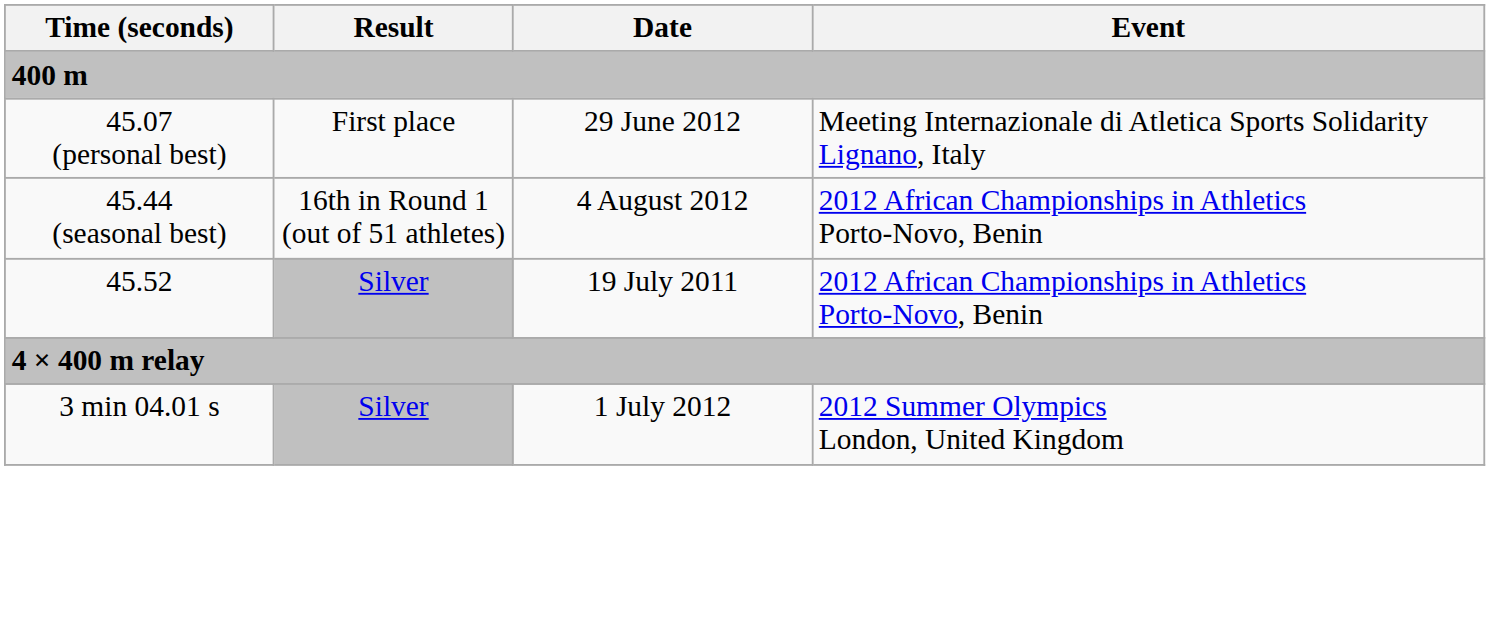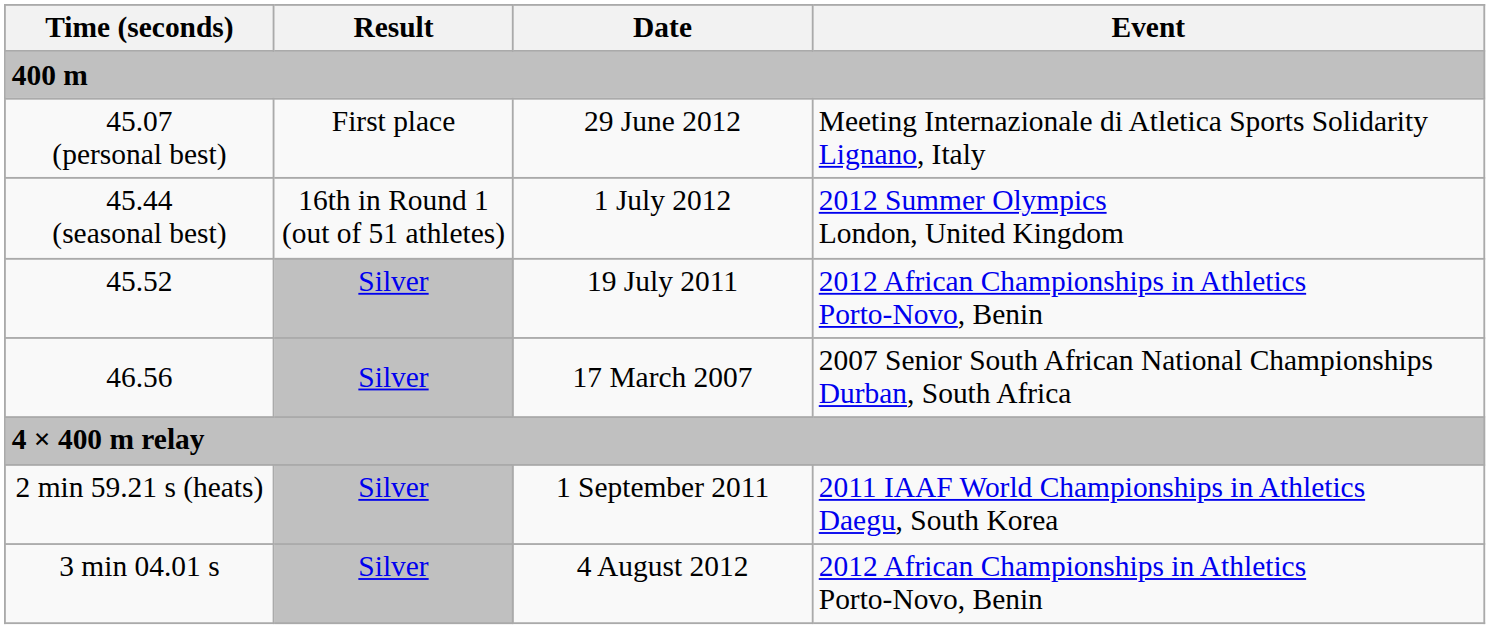45.44 (seasonal best) | Date: 4 August 2012 -> 1 July 2012
45.44 (seasonal best) | Event: 2012 African Championships in Athletics Porto-Novo, Benin -> 2012 Summer Olympics London, United Kingdom
+ row: 46.56 | Silver | 17 March 2007 | 2007 Senior South African National Championships Durban, South Africa
+ row: 2 min 59.21 s (heats) | Silver | 1 September 2011 | 2011 IAAF World Championships in Athletics Daegu, South Korea
3 min 04.01 s | Date: 1 July 2012 -> 4 August 2012
3 min 04.01 s | Event: 2012 Summer Olympics London, United Kingdom -> 2012 African Championships in Athletics Porto-Novo, Benin
